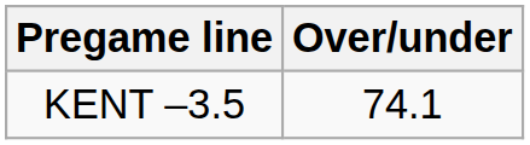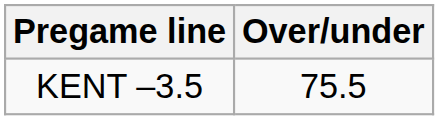KENT –3.5 | Over/under: 74.1 -> 75.5
